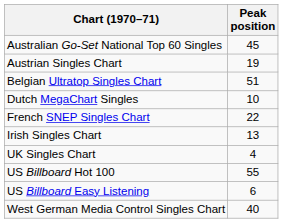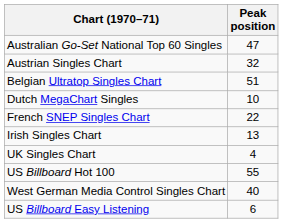Australian Go-Set National Top 60 Singles | Peak position: 45 -> 47
Austrian Singles Chart | Peak position: 19 -> 32
rows swapped: US Billboard Easy Listening <-> West German Media Control Singles Chart
